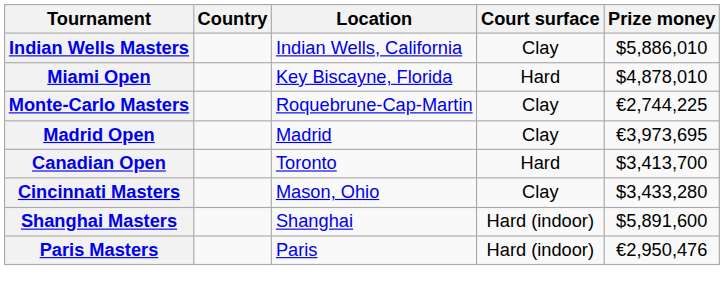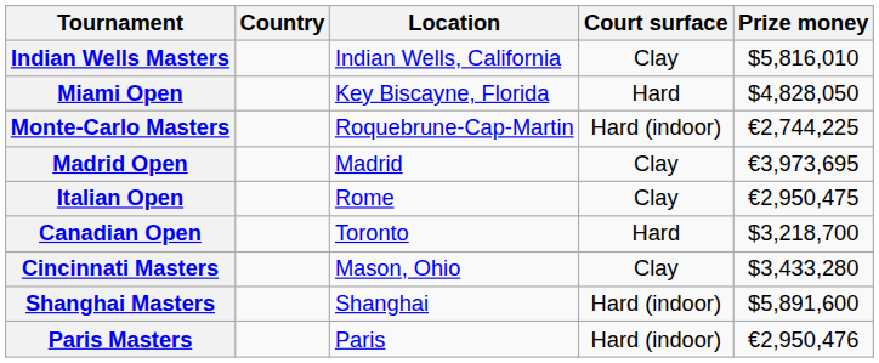Indian Wells Masters | Prize money: $5,886,010 -> $5,816,010
Miami Open | Prize money: $4,878,010 -> $4,828,050
Monte-Carlo Masters | Court surface: Clay -> Hard (indoor)
+ row: Italian Open | Rome | Clay | €2,950,475
Canadian Open | Prize money: $3,413,700 -> $3,218,700
